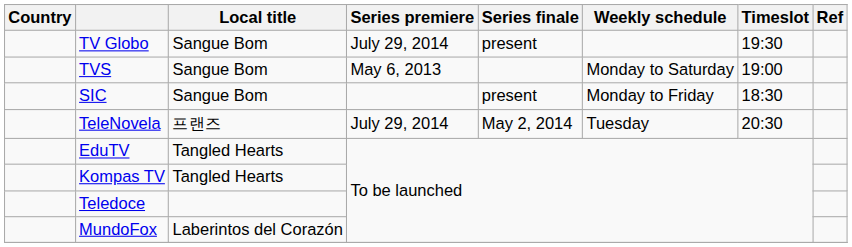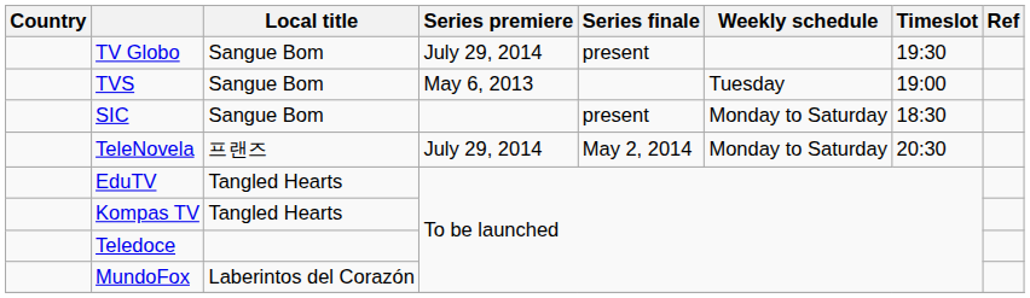TVS | Weekly schedule: Monday to Saturday -> Tuesday
SIC | Weekly schedule: Monday to Friday -> Monday to Saturday
TeleNovela | Weekly schedule: Tuesday -> Monday to Saturday
